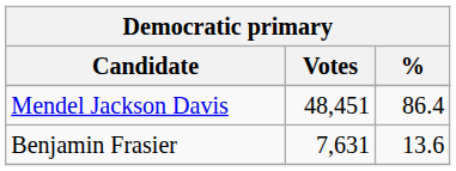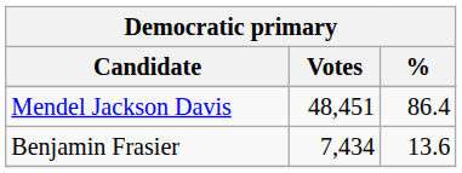Benjamin Frasier | Votes: 7,631 -> 7,434
